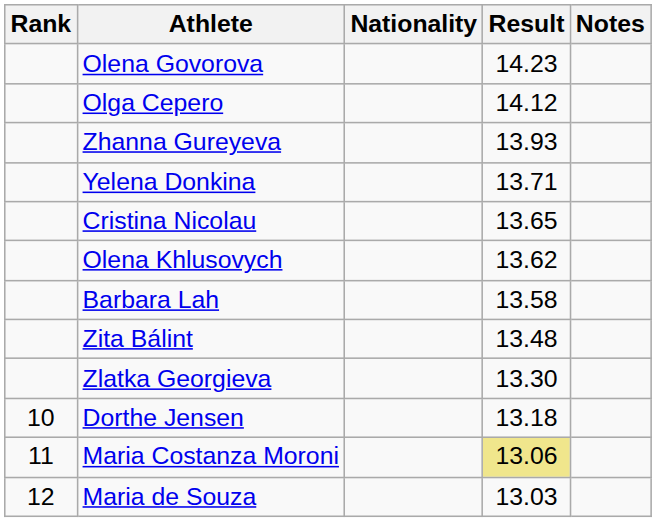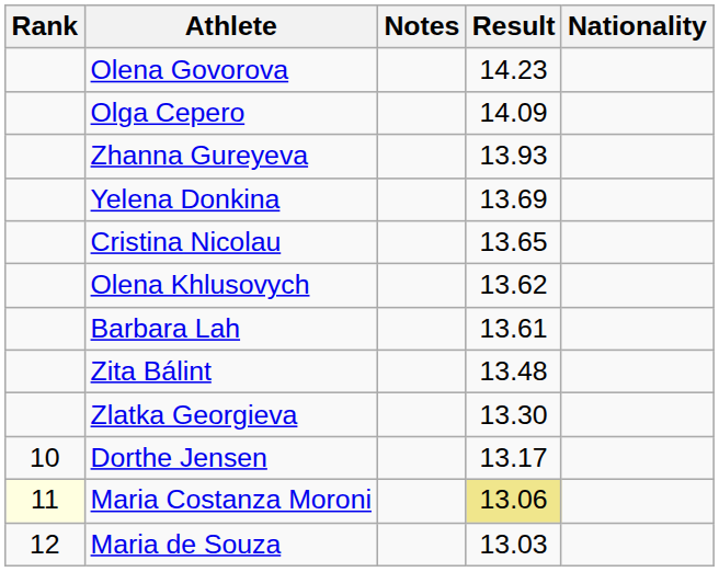columns swapped: Nationality <-> Notes
Olga Cepero | Result: 14.12 -> 14.09
Yelena Donkina | Result: 13.71 -> 13.69
Barbara Lah | Result: 13.58 -> 13.61
Dorthe Jensen | Result: 13.18 -> 13.17
Maria Costanza Moroni | Rank: no background -> lightyellow background
